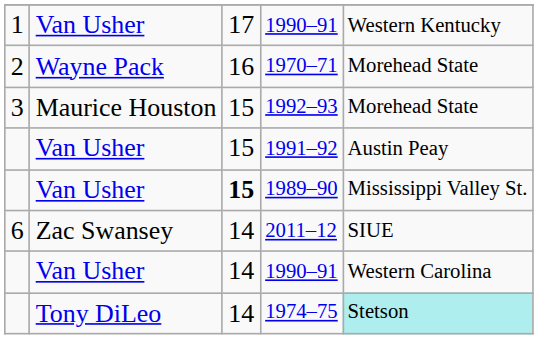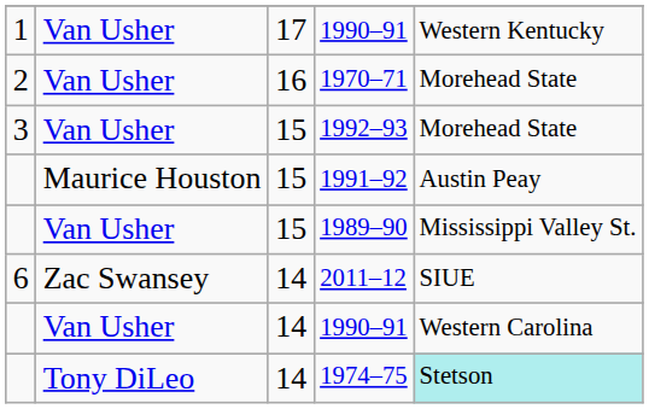1970–71 | column 2: Wayne Pack -> Van Usher
1992–93 | column 2: Maurice Houston -> Van Usher
1991–92 | column 2: Van Usher -> Maurice Houston
1989–90 | column 3: bold -> normal
